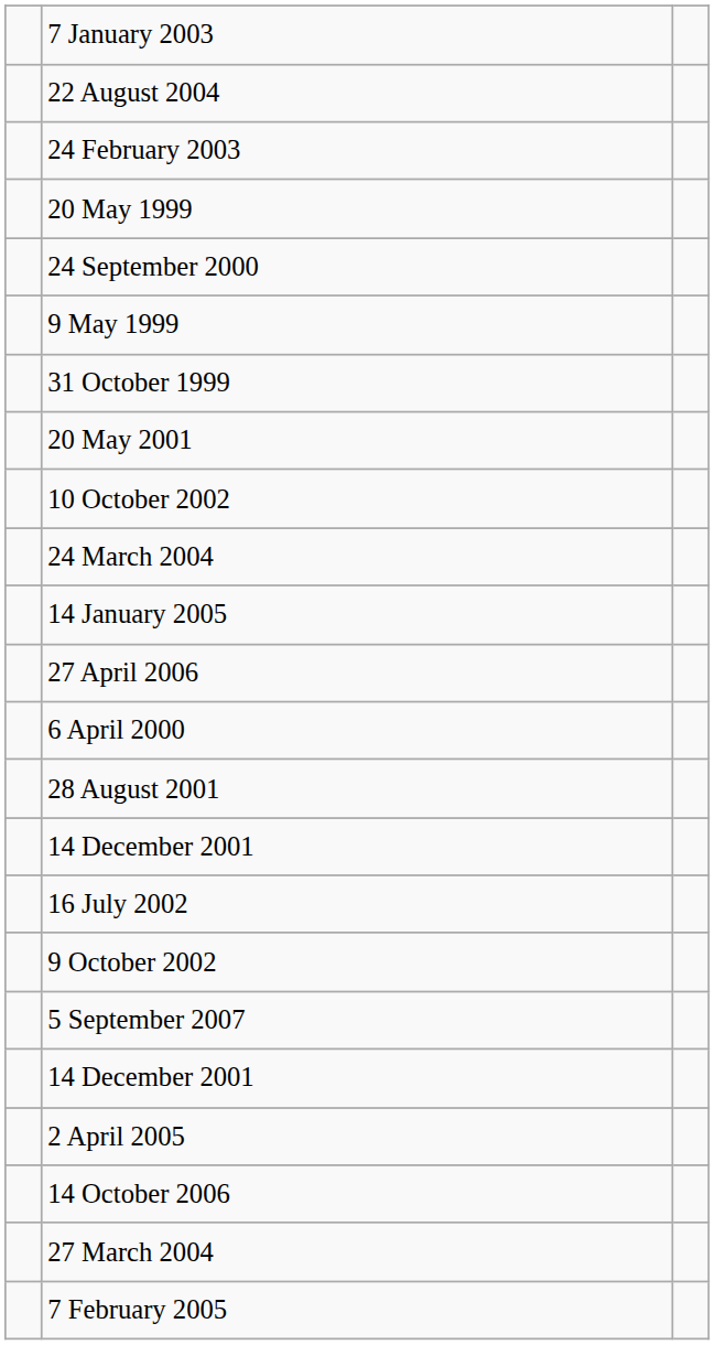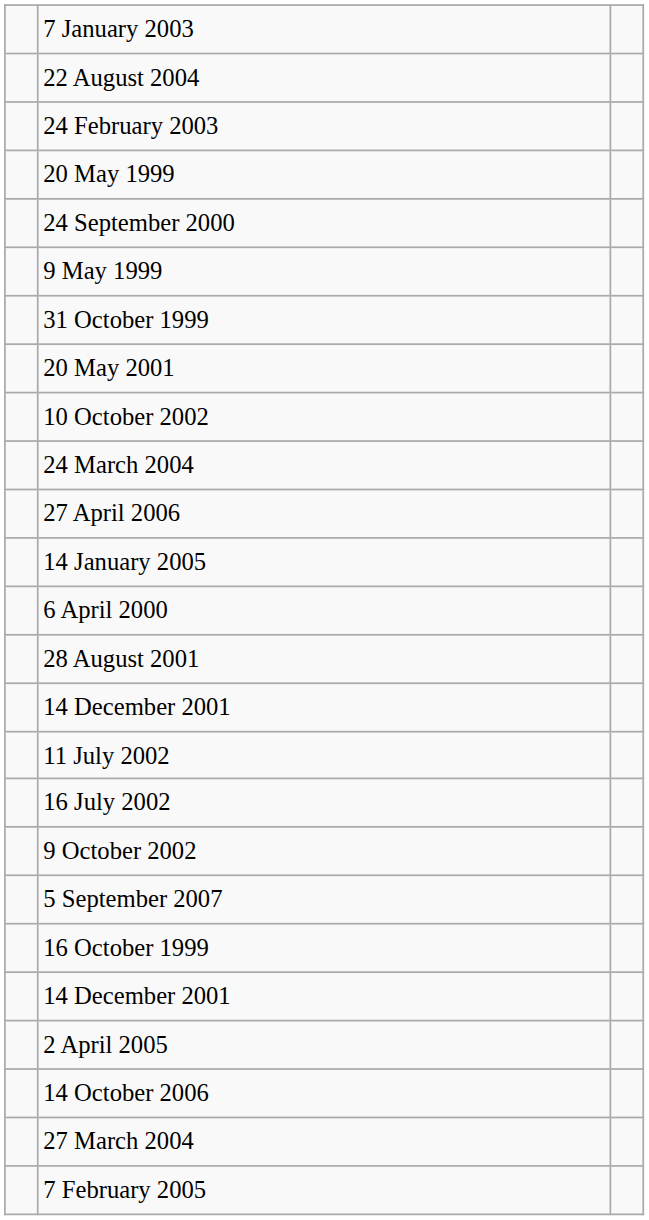rows swapped: 14 January 2005 <-> 27 April 2006
+ row: 11 July 2002
+ row: 16 October 1999
